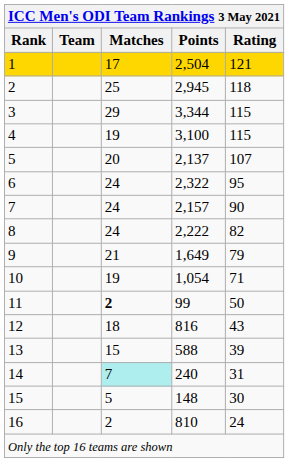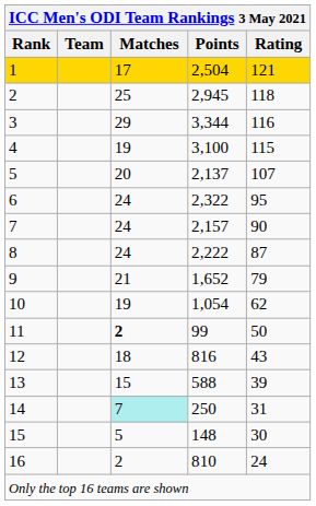3 | Rating: 115 -> 116
8 | Rating: 82 -> 87
9 | Points: 1,649 -> 1,652
10 | Rating: 71 -> 62
14 | Points: 240 -> 250
